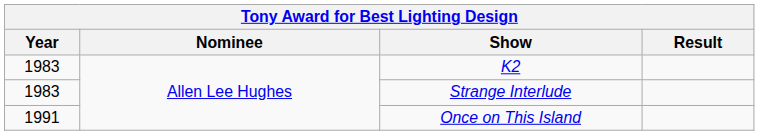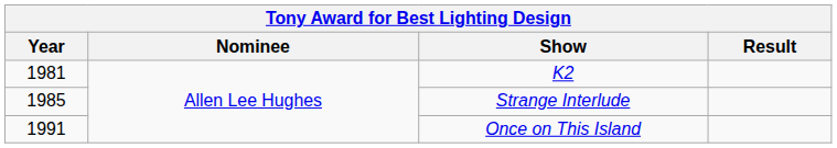K2 | Year: 1983 -> 1981
Strange Interlude | Year: 1983 -> 1985
